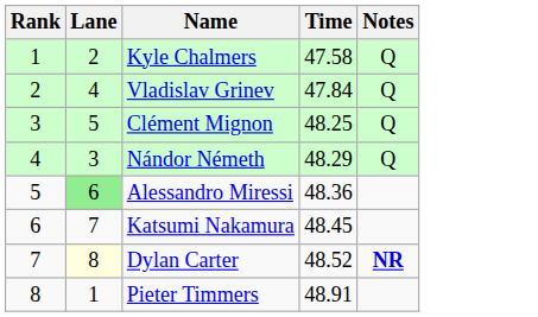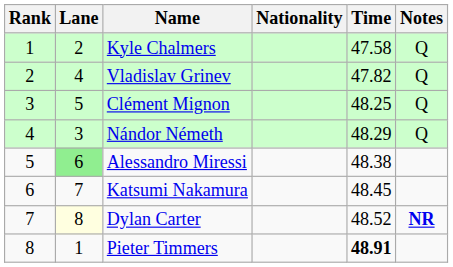+ column: Nationality
Vladislav Grinev | Time: 47.84 -> 47.82
Alessandro Miressi | Time: 48.36 -> 48.38
Pieter Timmers | Time: normal -> bold
